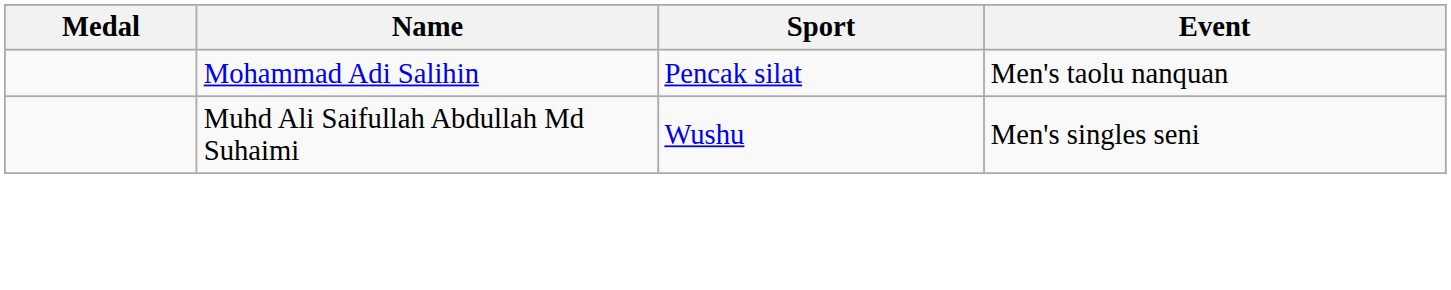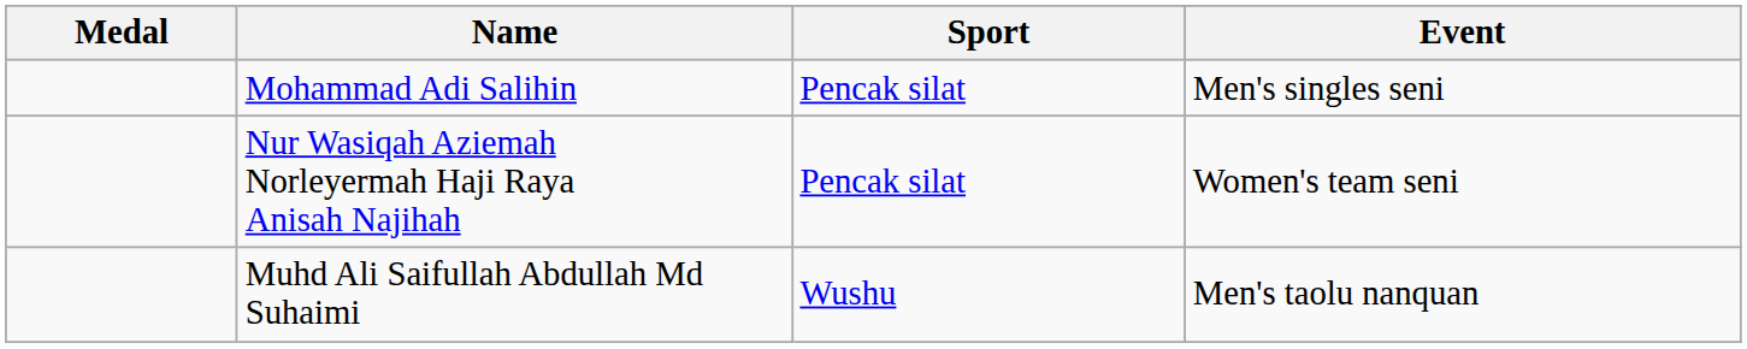Mohammad Adi Salihin | Event: Men's taolu nanquan -> Men's singles seni
+ row: Nur Wasiqah Aziemah Norleyermah Haji Raya Anisah Najihah | Pencak silat | Women's team seni
Muhd Ali Saifullah Abdullah Md Suhaimi | Event: Men's singles seni -> Men's taolu nanquan
